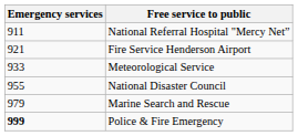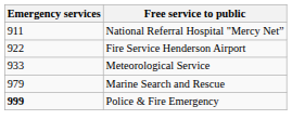Fire Service Henderson Airport | Emergency services: 921 -> 922
- row: 955 | National Disaster Council
